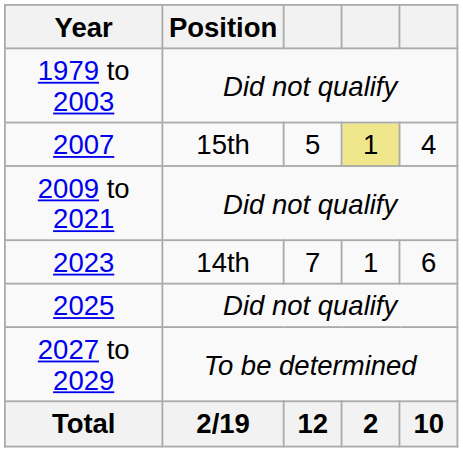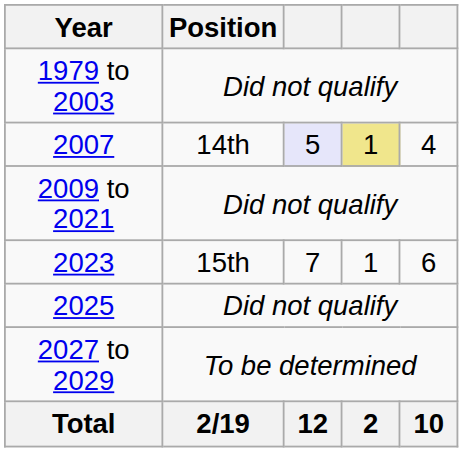2007 | Position: 15th -> 14th
2007 | column 3: no background -> lavender background
2023 | Position: 14th -> 15th
